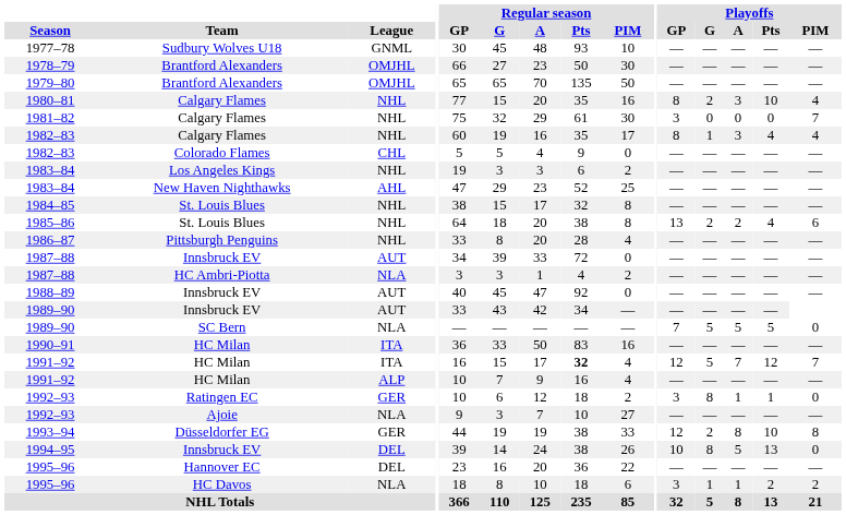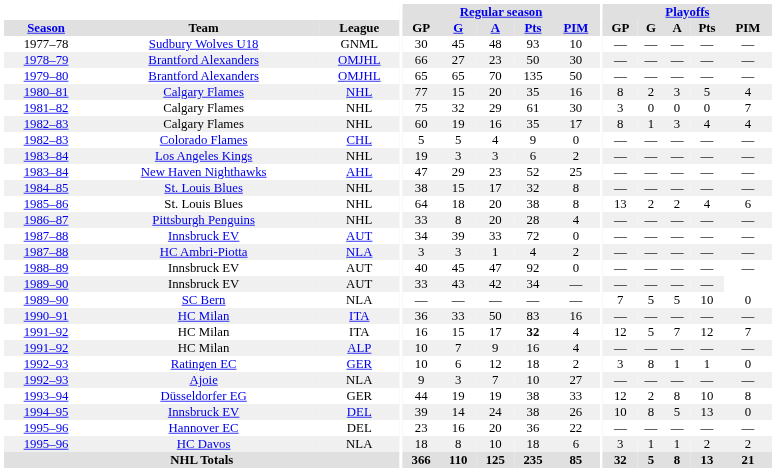1980–81 | Playoffs / Pts: 10 -> 5
1989–90 / NLA | Playoffs / Pts: 5 -> 10
